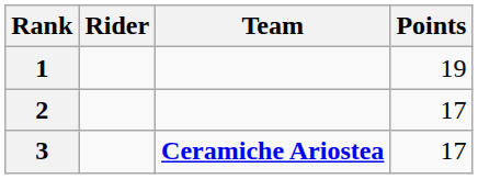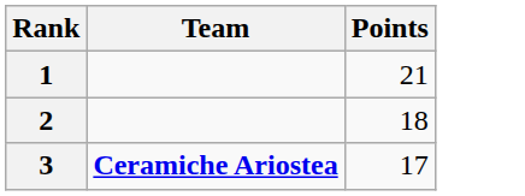- column: Rider
1 | Points: 19 -> 21
2 | Points: 17 -> 18
